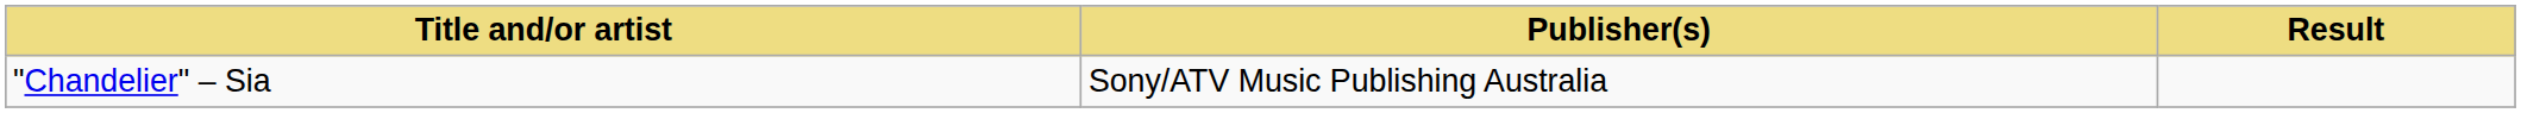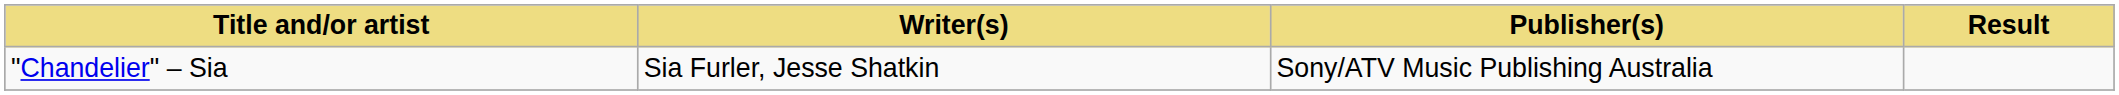+ column: Writer(s) | Sia Furler, Jesse Shatkin
